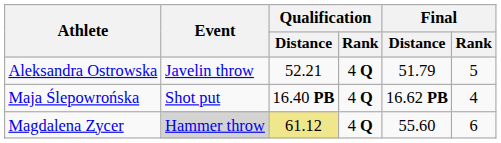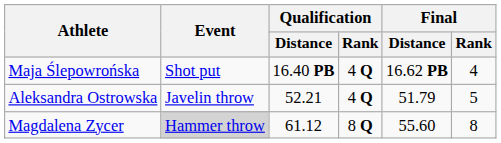rows swapped: Maja Ślepowrońska <-> Aleksandra Ostrowska
Magdalena Zycer | Qualification / Distance: khaki background -> no background
Magdalena Zycer | Qualification / Rank: 4 Q -> 8 Q
Magdalena Zycer | Final / Rank: 6 -> 8
